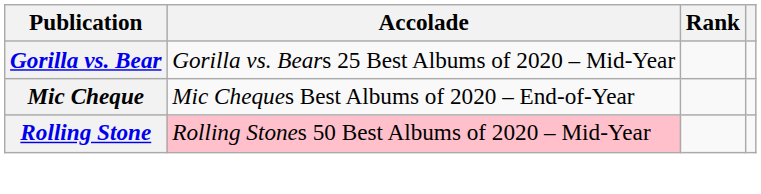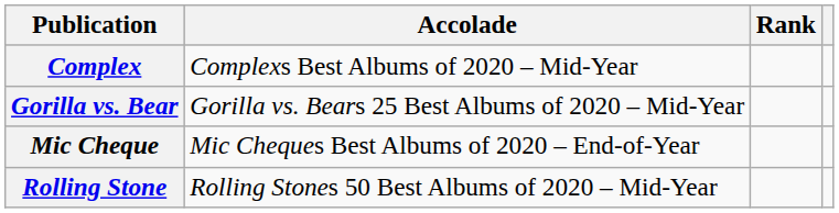+ row: Complex | Complexs Best Albums of 2020 – Mid-Year
Rolling Stone | Accolade: pink background -> no background
